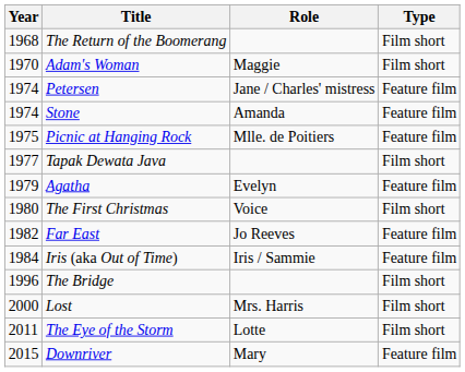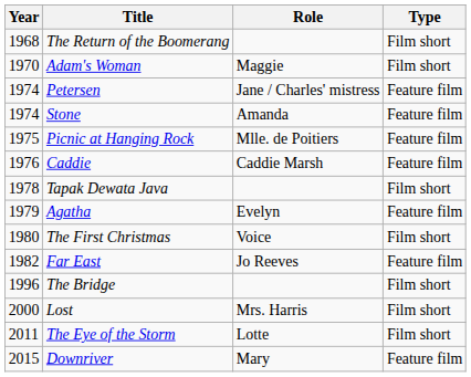+ row: 1976 | Caddie | Caddie Marsh | Feature film
Tapak Dewata Java | Year: 1977 -> 1978
- row: 1984 | Iris (aka Out of Time) | Iris / Sammie | Feature film
